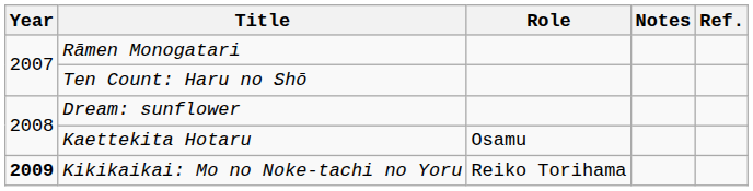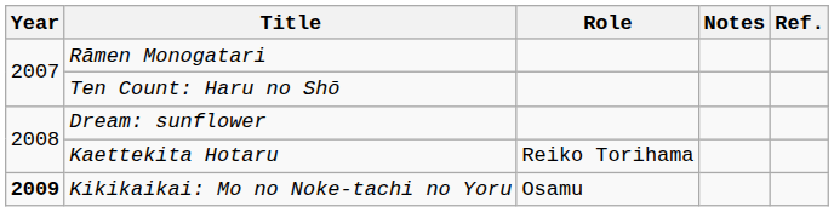Kaettekita Hotaru | Role: Osamu -> Reiko Torihama
Kikikaikai: Mo no Noke-tachi no Yoru | Role: Reiko Torihama -> Osamu
